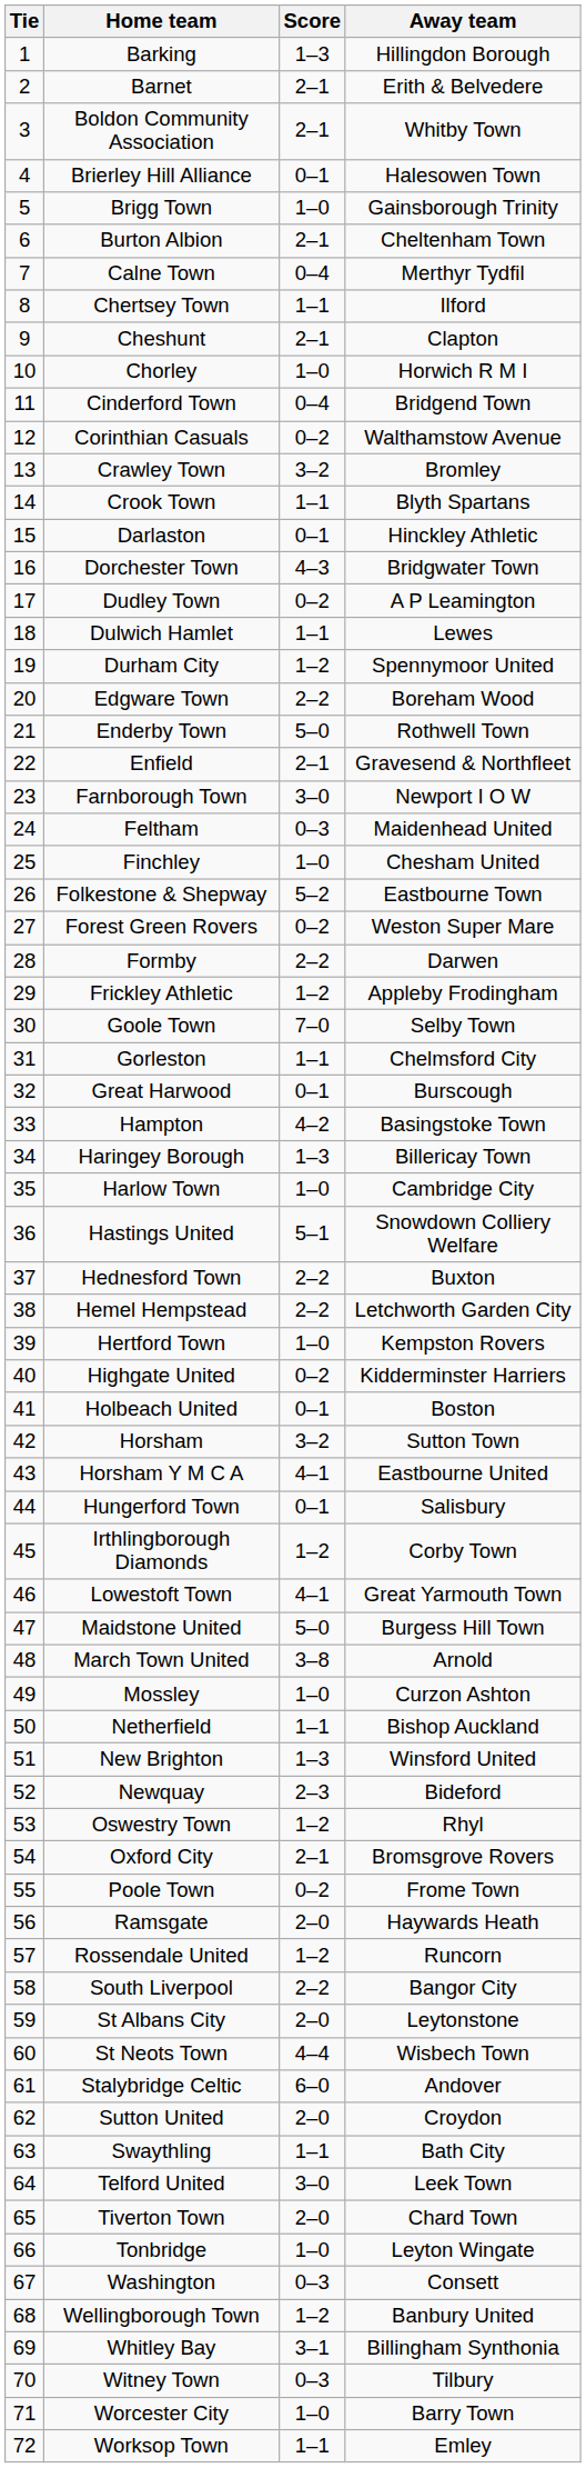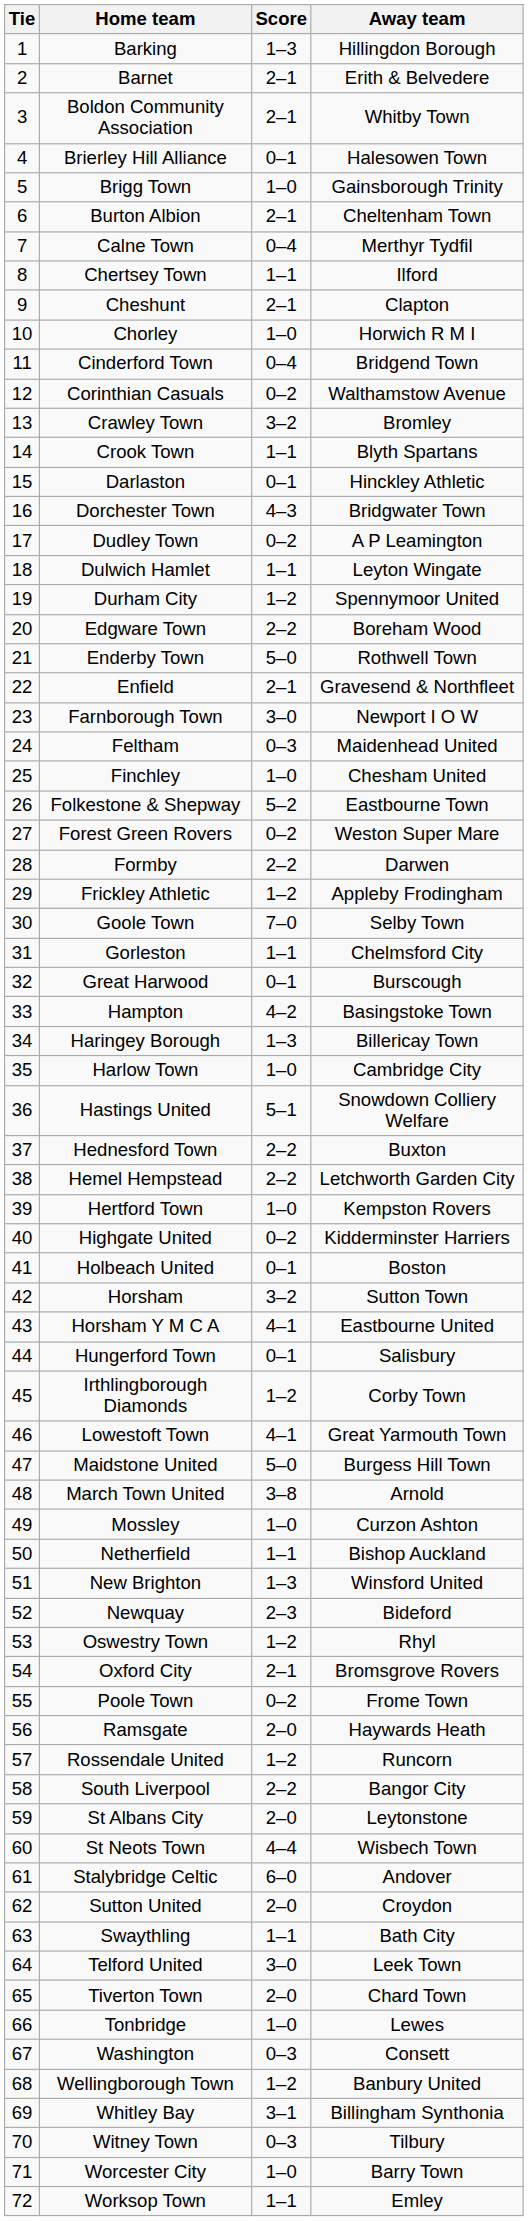Dulwich Hamlet | Away team: Lewes -> Leyton Wingate
Tonbridge | Away team: Leyton Wingate -> Lewes
